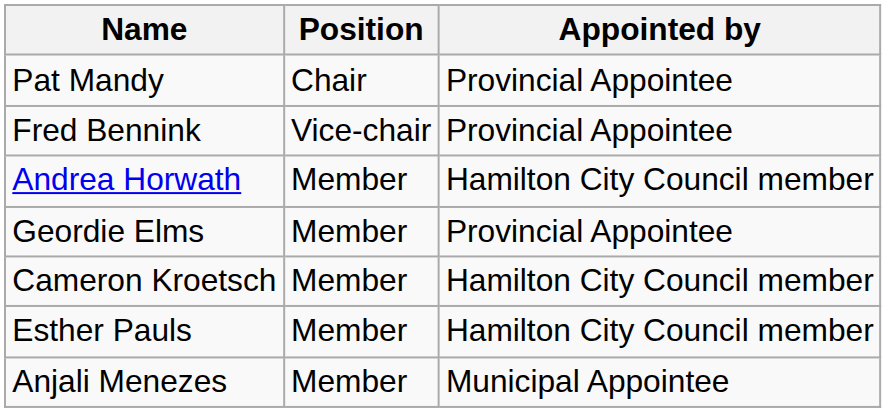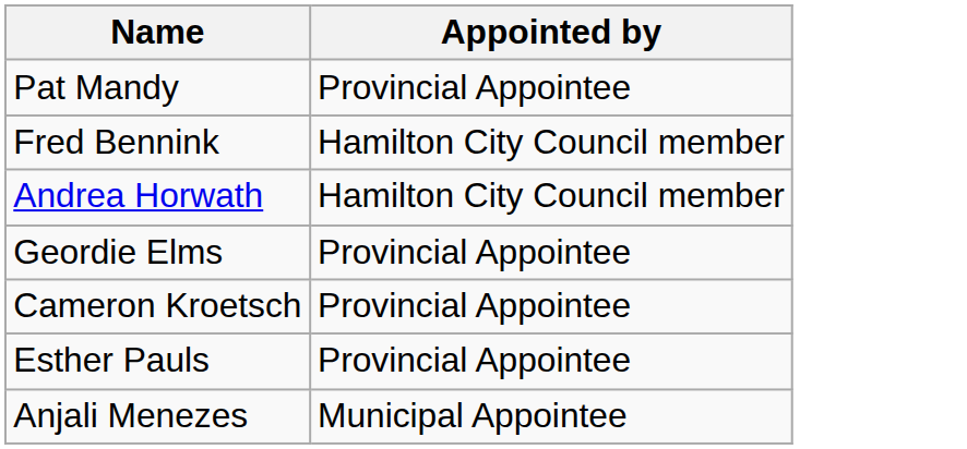- column: Position | Chair | Vice-chair | Member | Member | Member | Member | Member
Fred Bennink | Appointed by: Provincial Appointee -> Hamilton City Council member
Cameron Kroetsch | Appointed by: Hamilton City Council member -> Provincial Appointee
Esther Pauls | Appointed by: Hamilton City Council member -> Provincial Appointee
